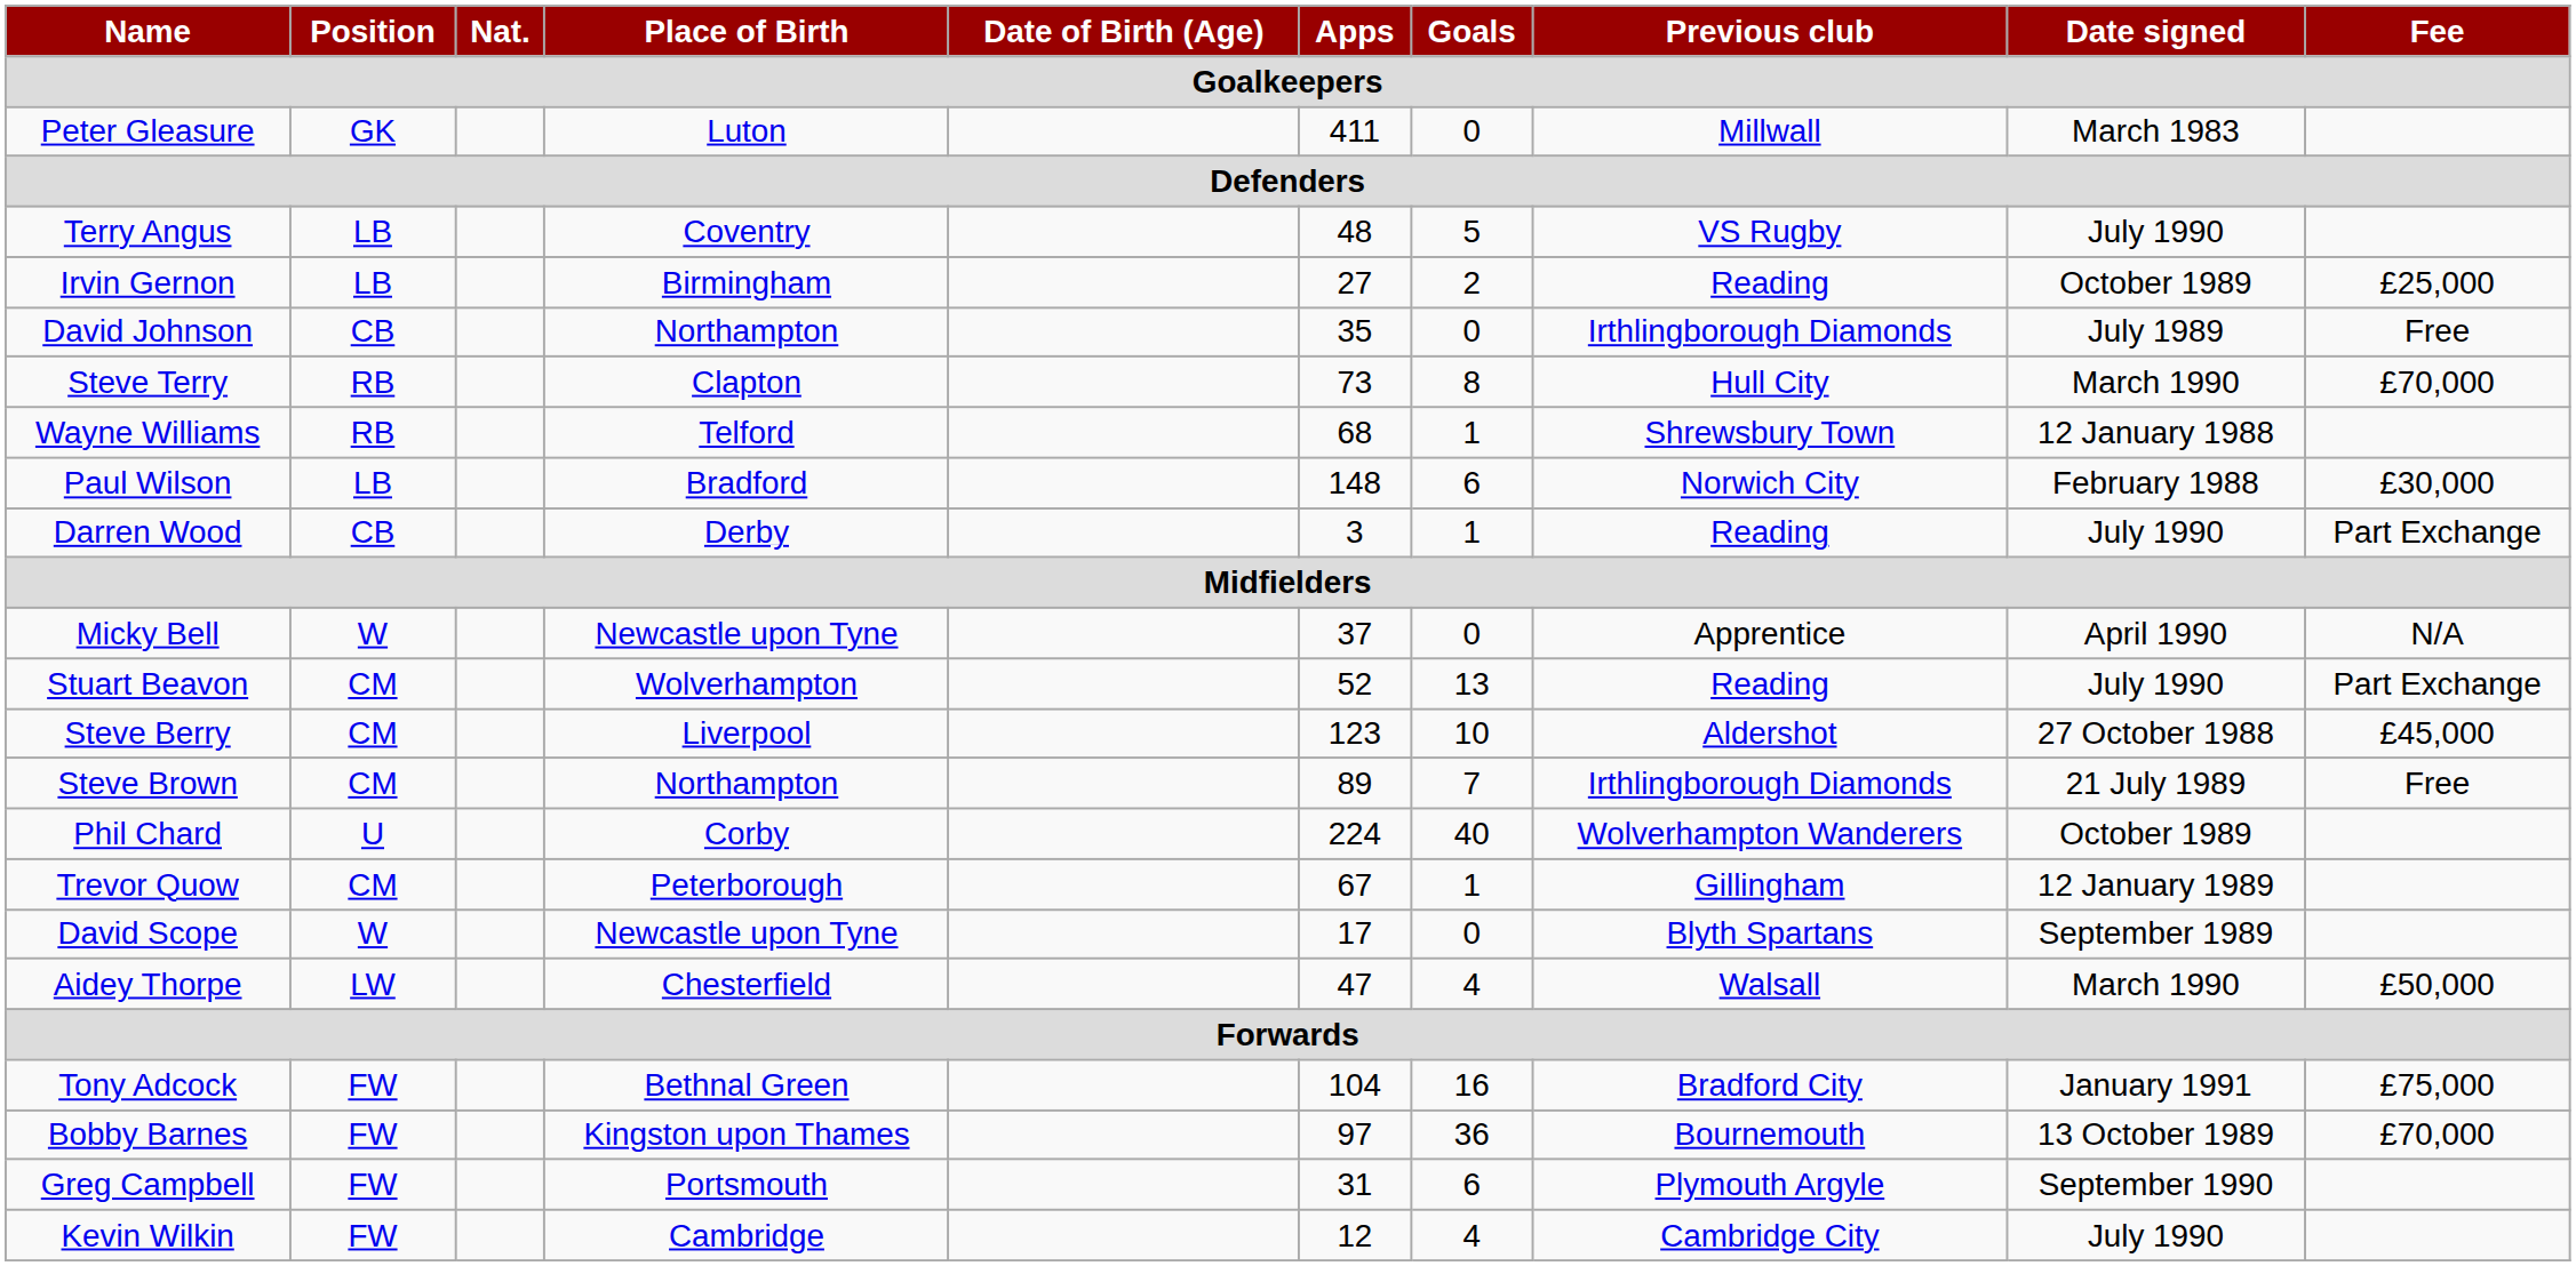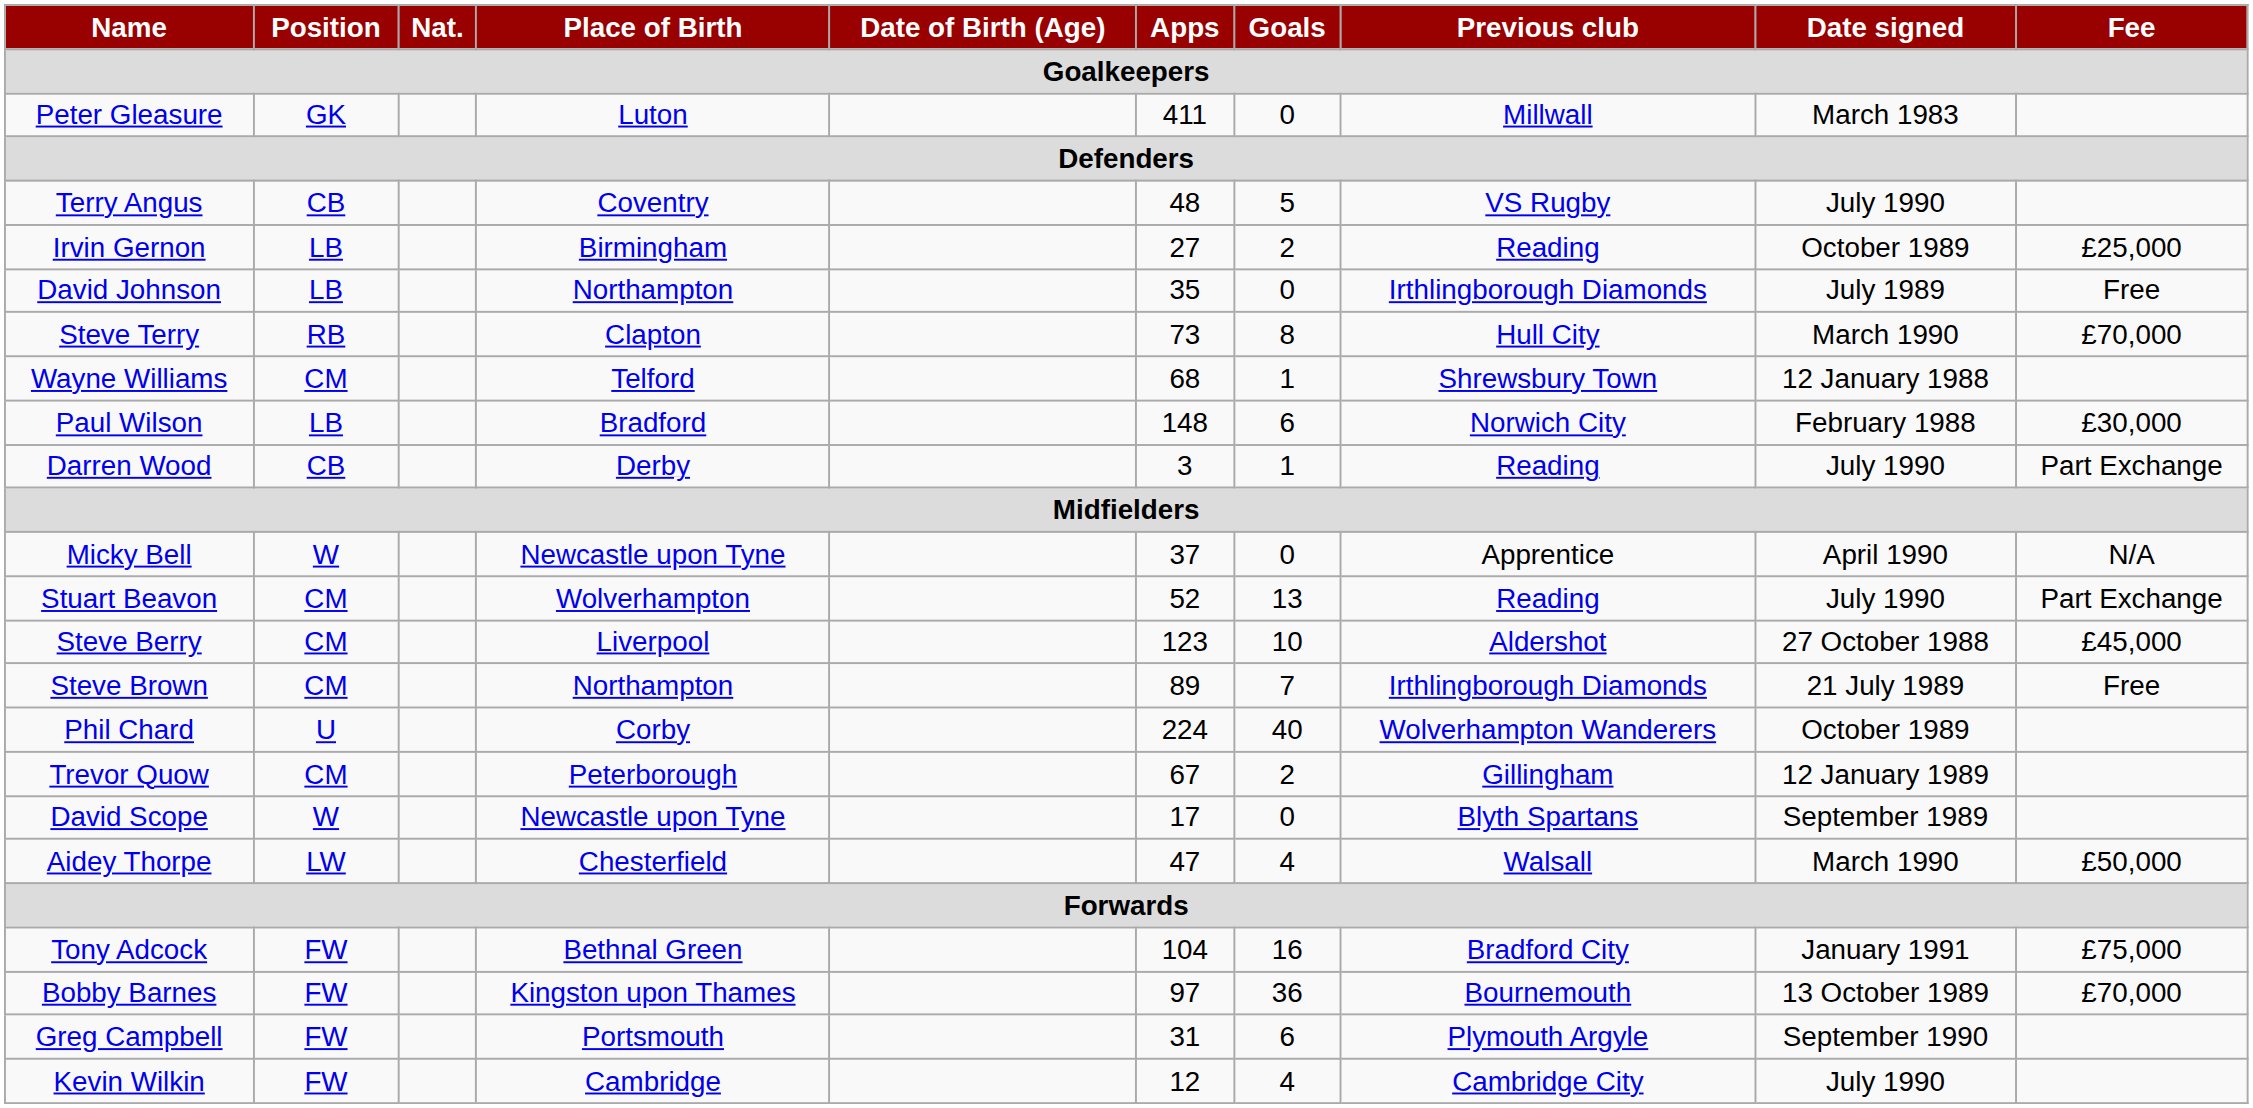Terry Angus | Position: LB -> CB
David Johnson | Position: CB -> LB
Wayne Williams | Position: RB -> CM
Trevor Quow | Goals: 1 -> 2
